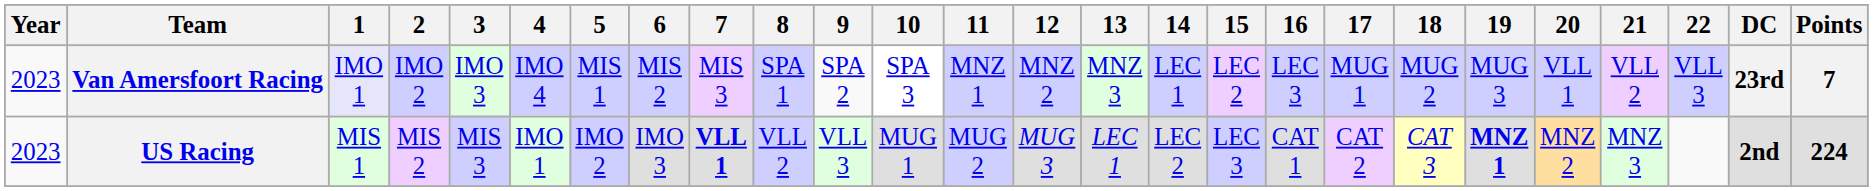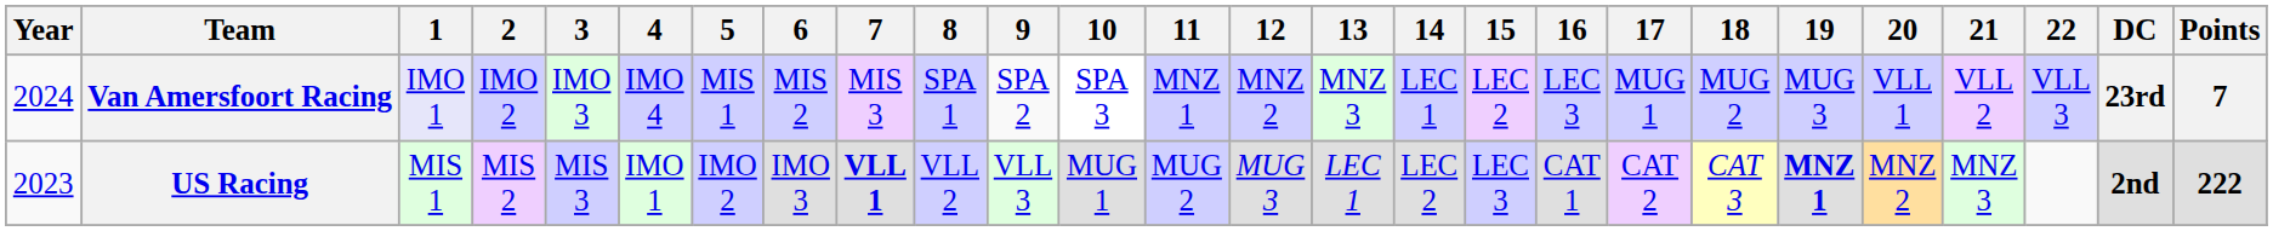Van Amersfoort Racing | Year: 2023 -> 2024
US Racing | Points: 224 -> 222
